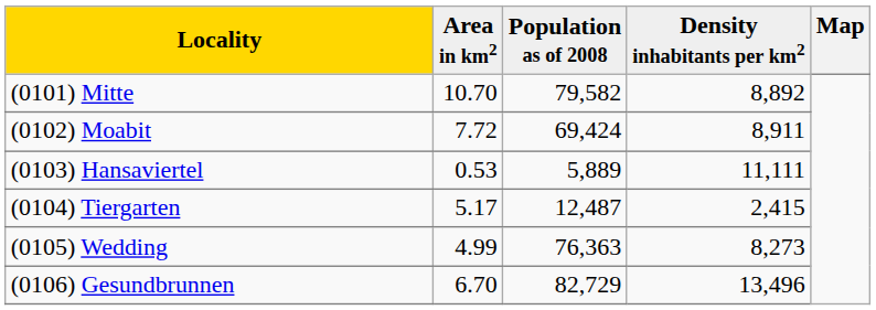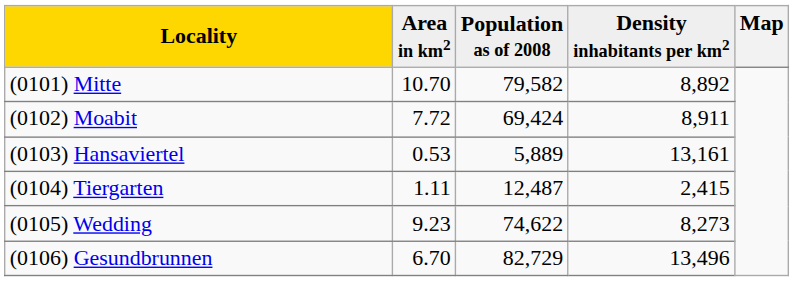(0103) Hansaviertel | Density inhabitants per km2: 11,111 -> 13,161
(0104) Tiergarten | Area in km2: 5.17 -> 1.11
(0105) Wedding | Area in km2: 4.99 -> 9.23
(0105) Wedding | Population as of 2008: 76,363 -> 74,622
